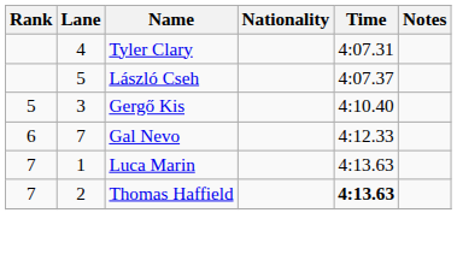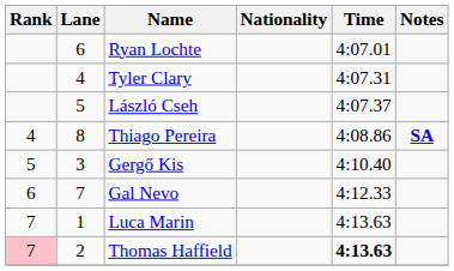+ row: 6 | Ryan Lochte | 4:07.01
+ row: 4 | 8 | Thiago Pereira | 4:08.86 | SA
Thomas Haffield | Rank: no background -> pink background
